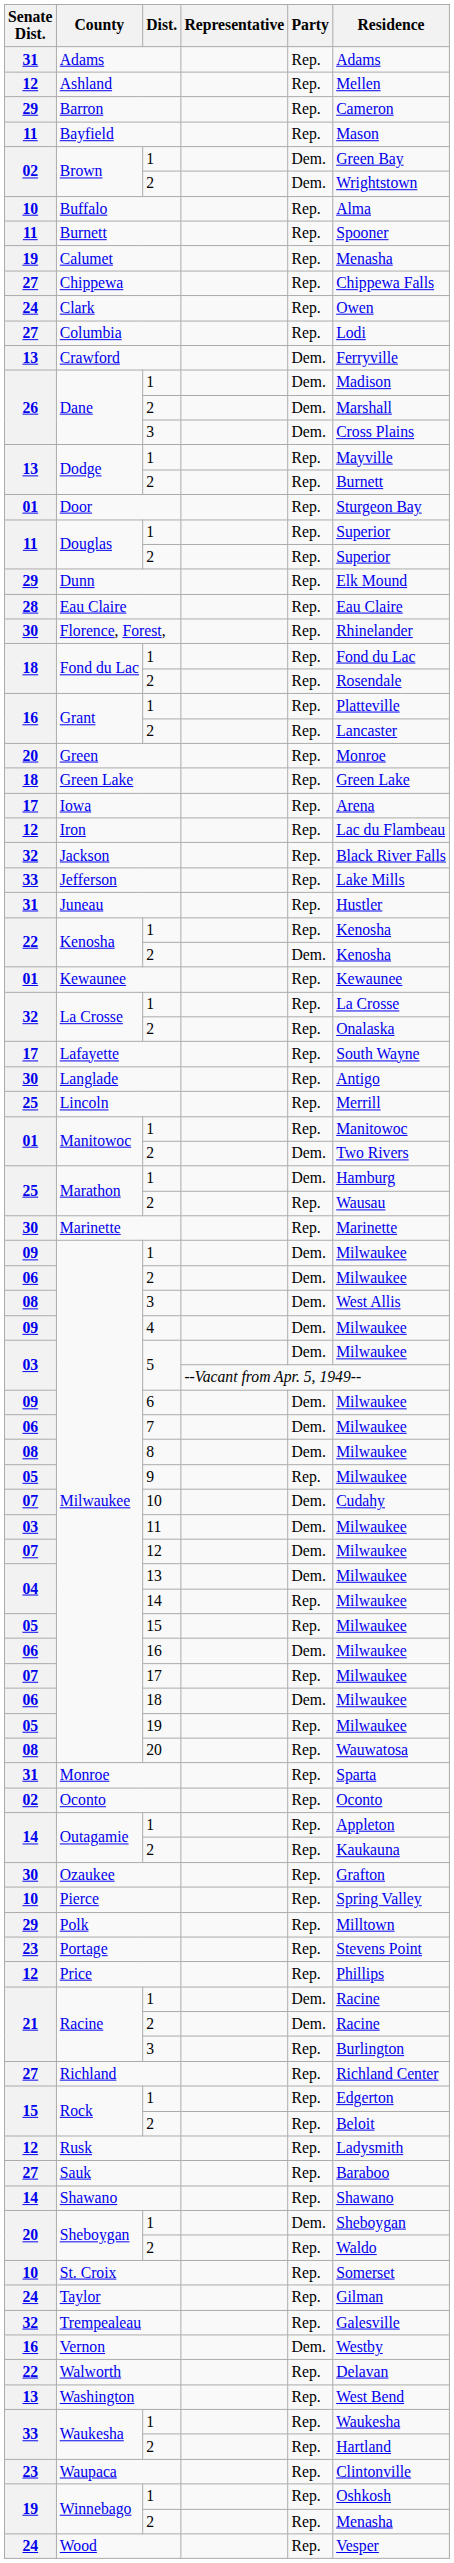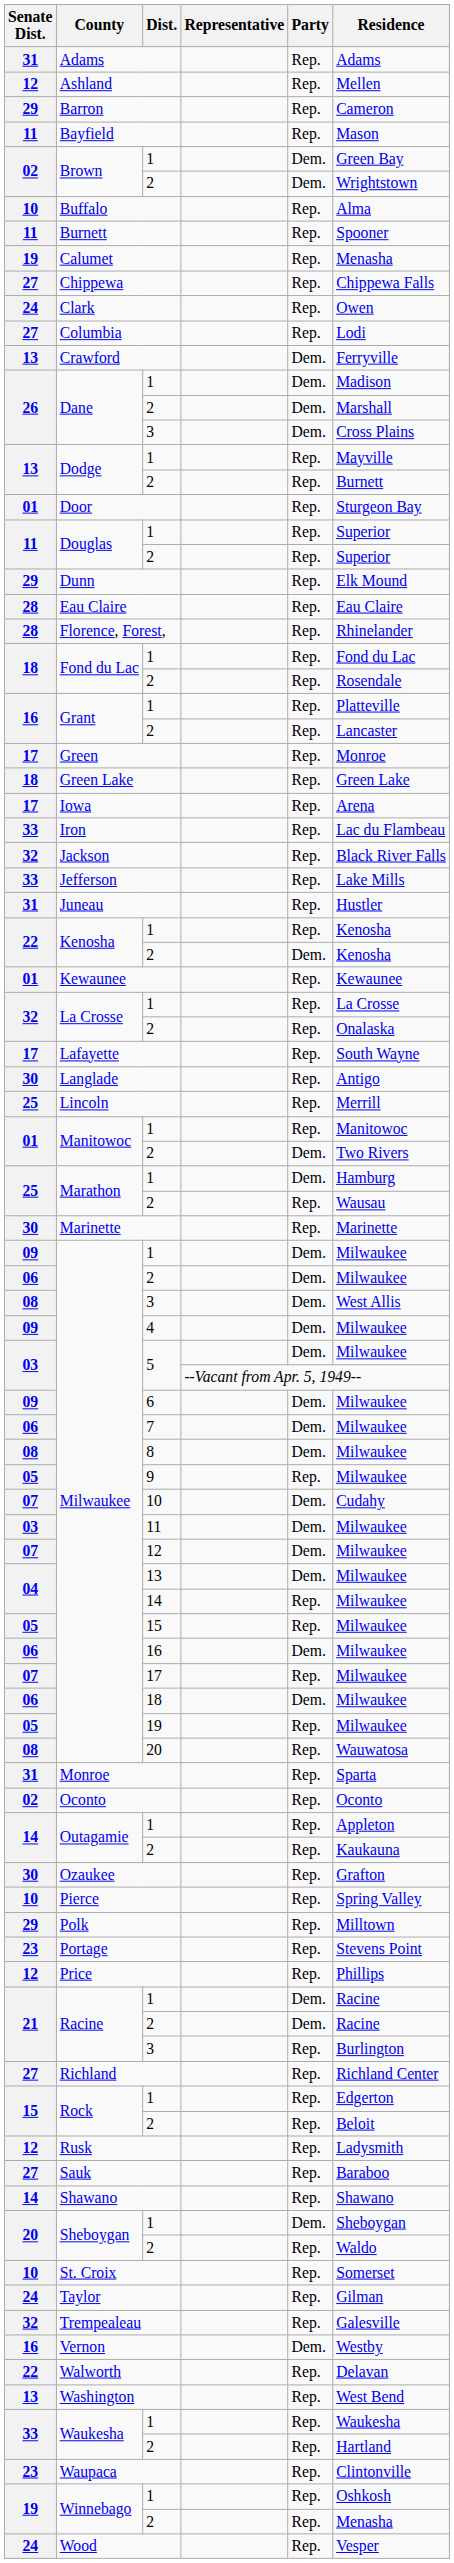Florence, Forest, | Senate Dist.: 30 -> 28
Green | Senate Dist.: 20 -> 17
Iron | Senate Dist.: 12 -> 33
